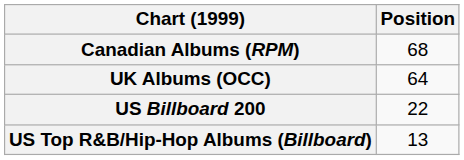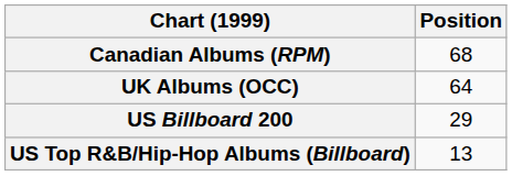US Billboard 200 | Position: 22 -> 29
